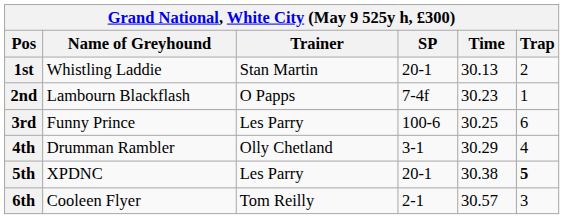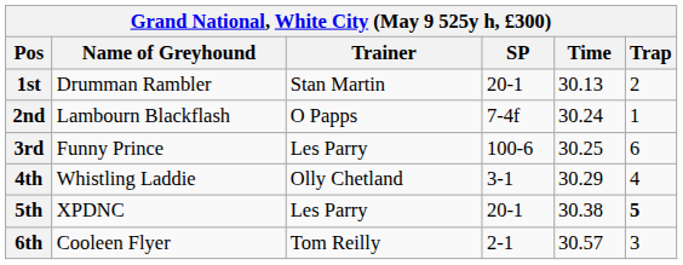1st | Name of Greyhound: Whistling Laddie -> Drumman Rambler
2nd | Time: 30.23 -> 30.24
4th | Name of Greyhound: Drumman Rambler -> Whistling Laddie
